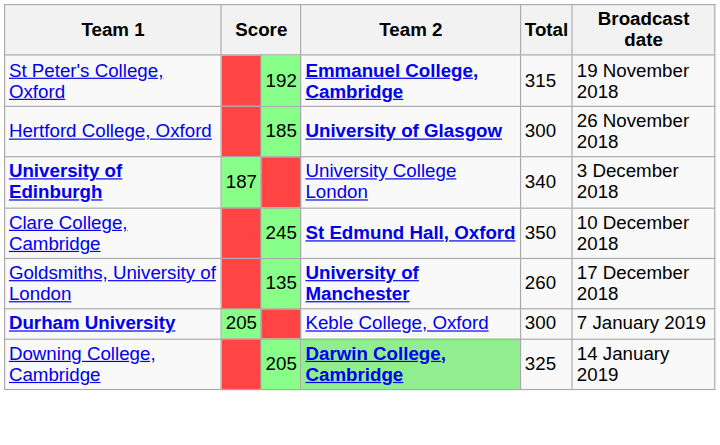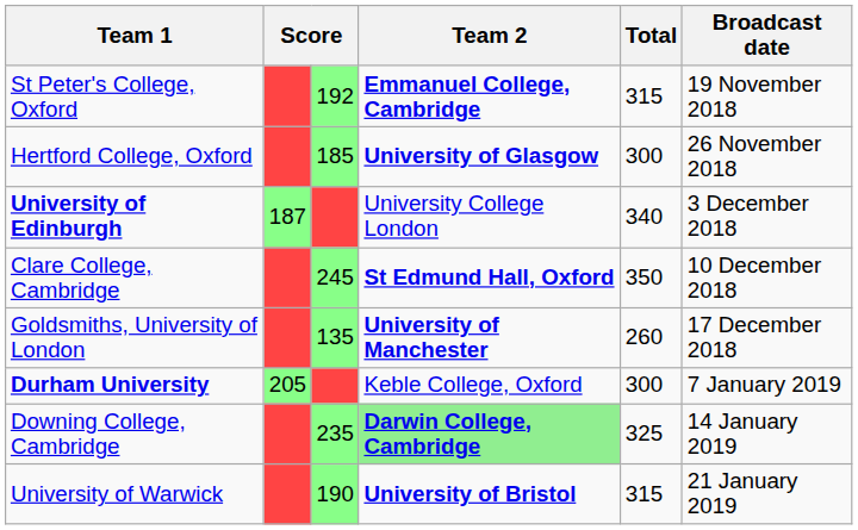Downing College, Cambridge | column 3: 205 -> 235
+ row: University of Warwick | 190 | University of Bristol | 315 | 21 January 2019
